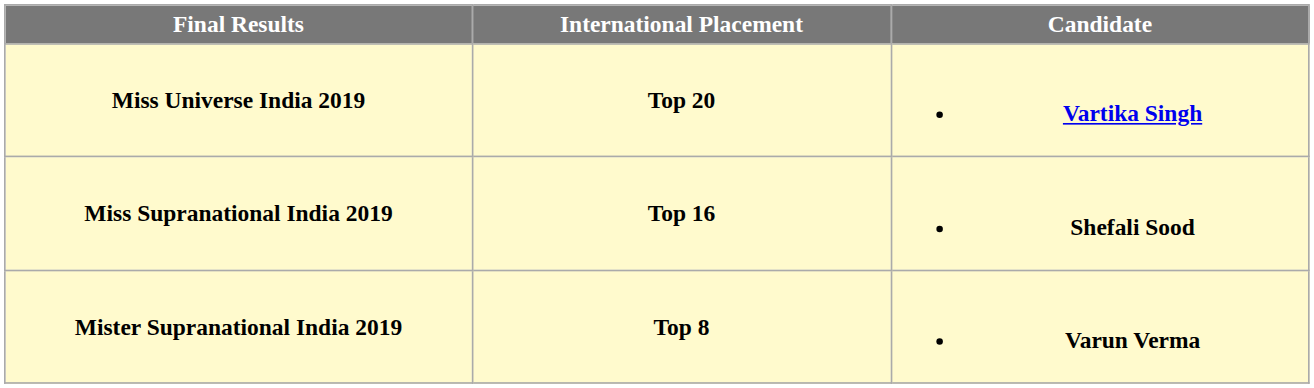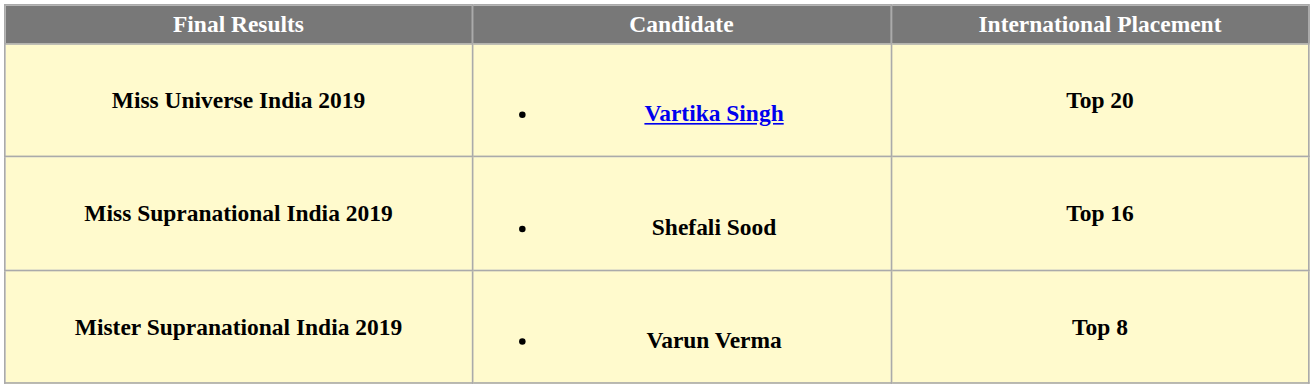columns swapped: Candidate <-> International Placement
